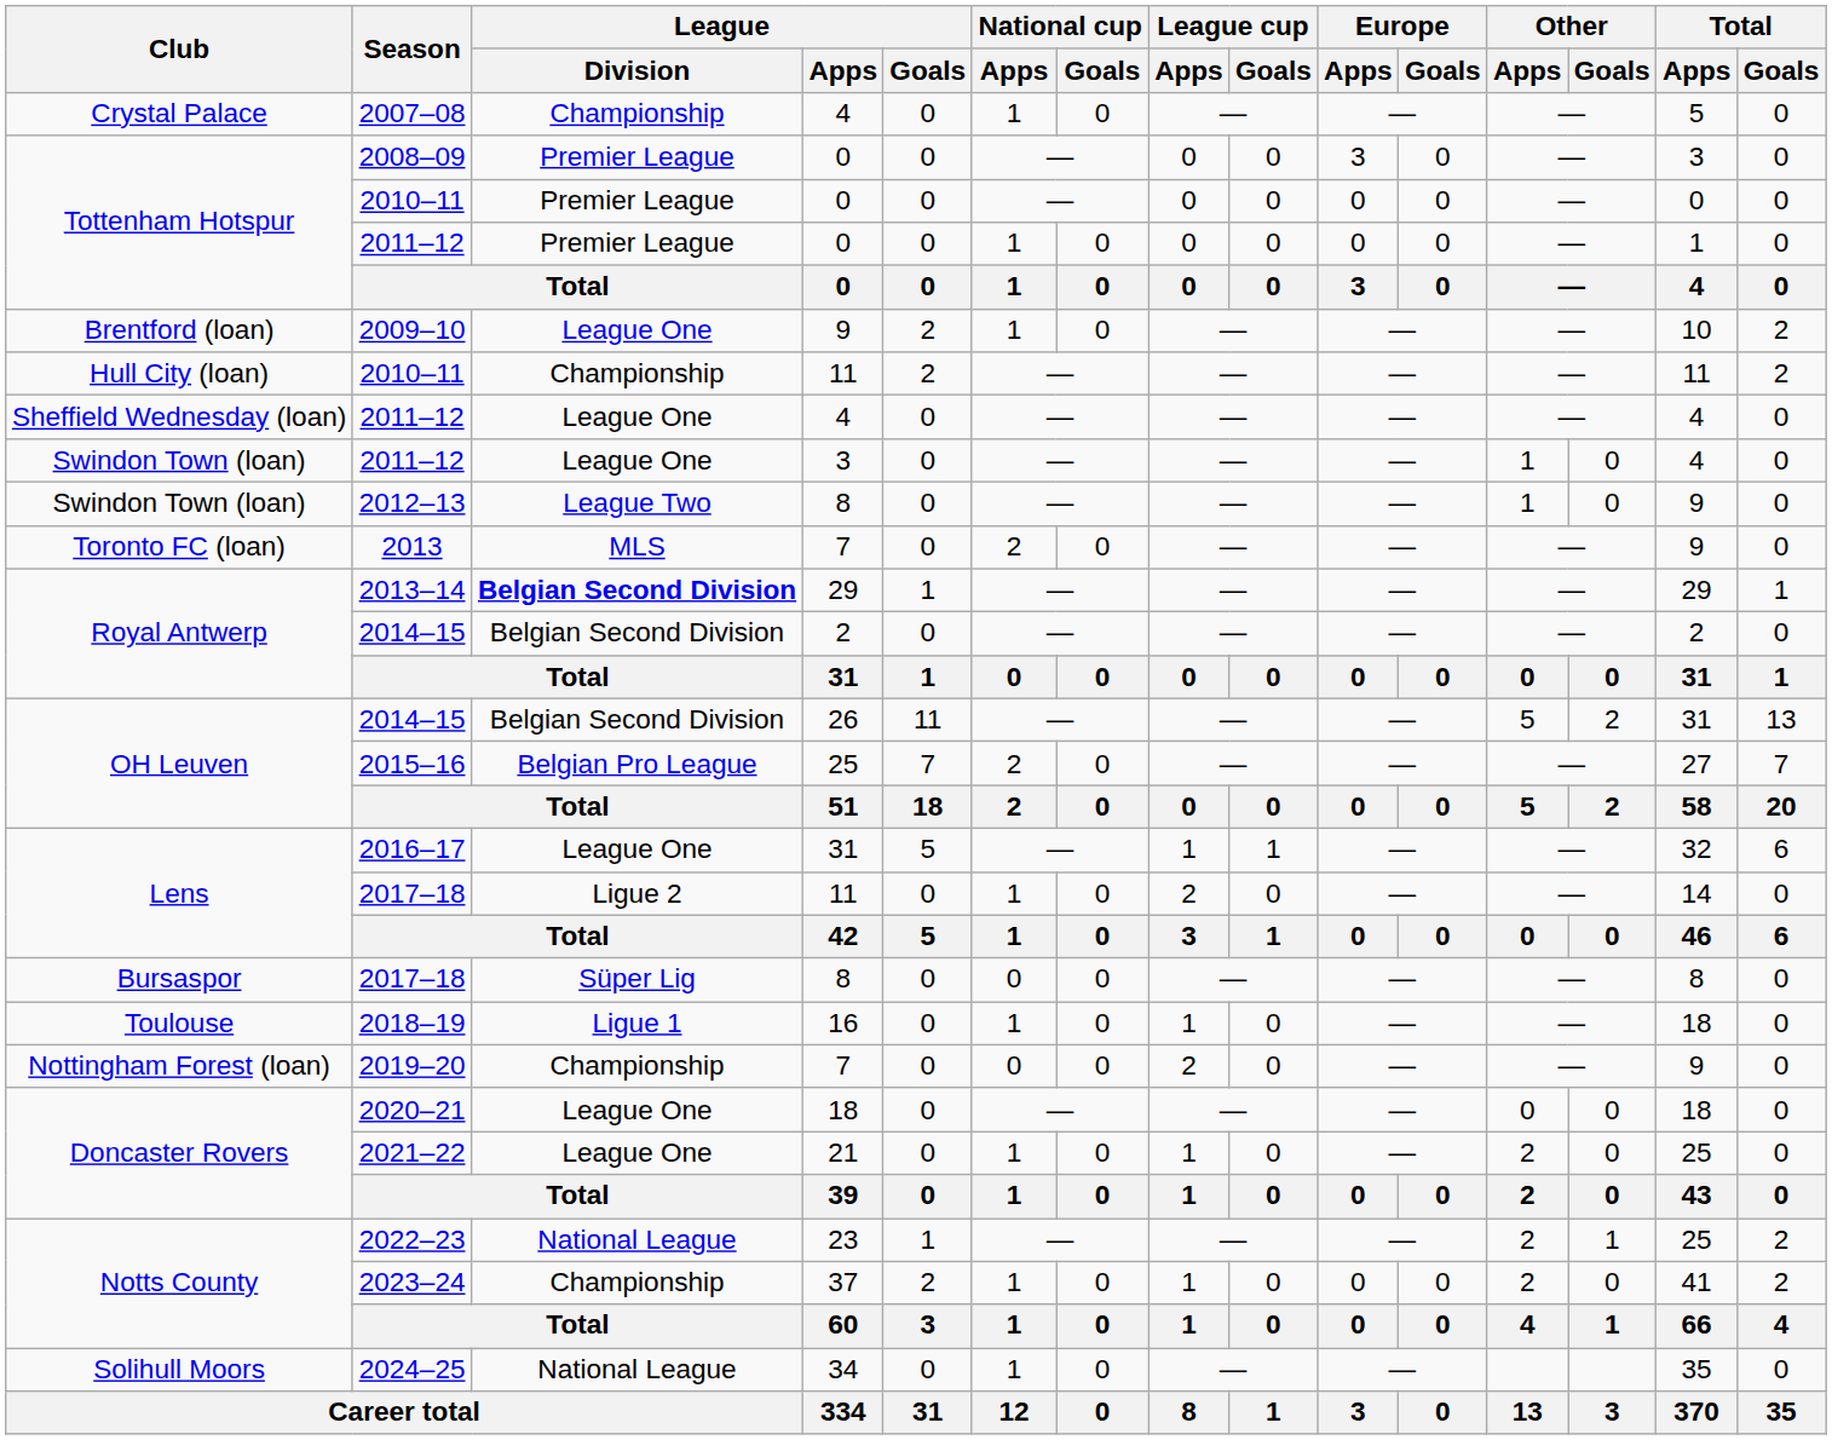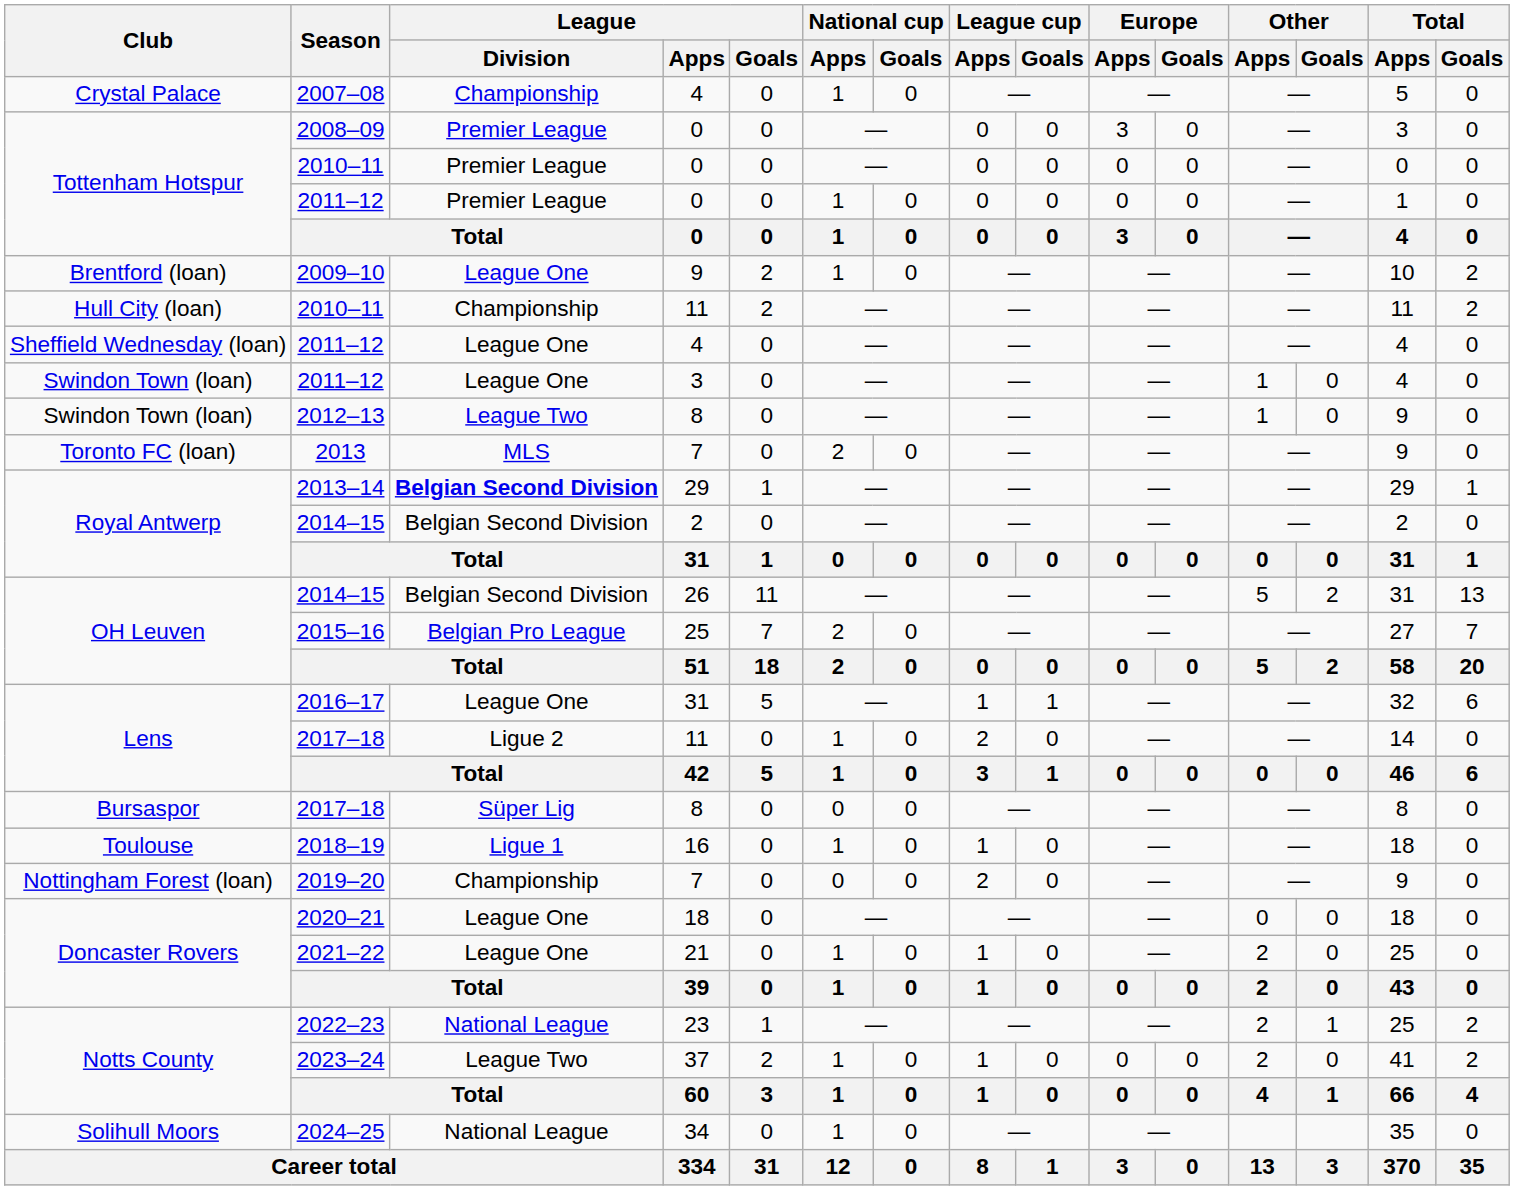2023–24 | League / Division: Championship -> League Two
